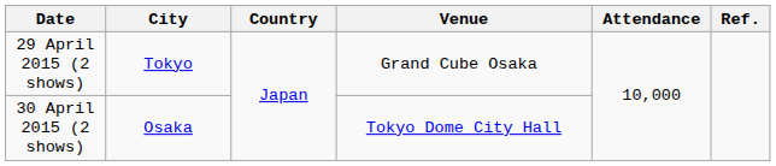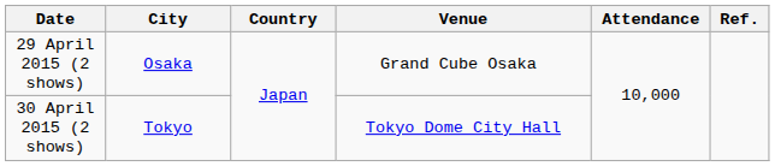29 April 2015 (2 shows) | City: Tokyo -> Osaka
30 April 2015 (2 shows) | City: Osaka -> Tokyo
